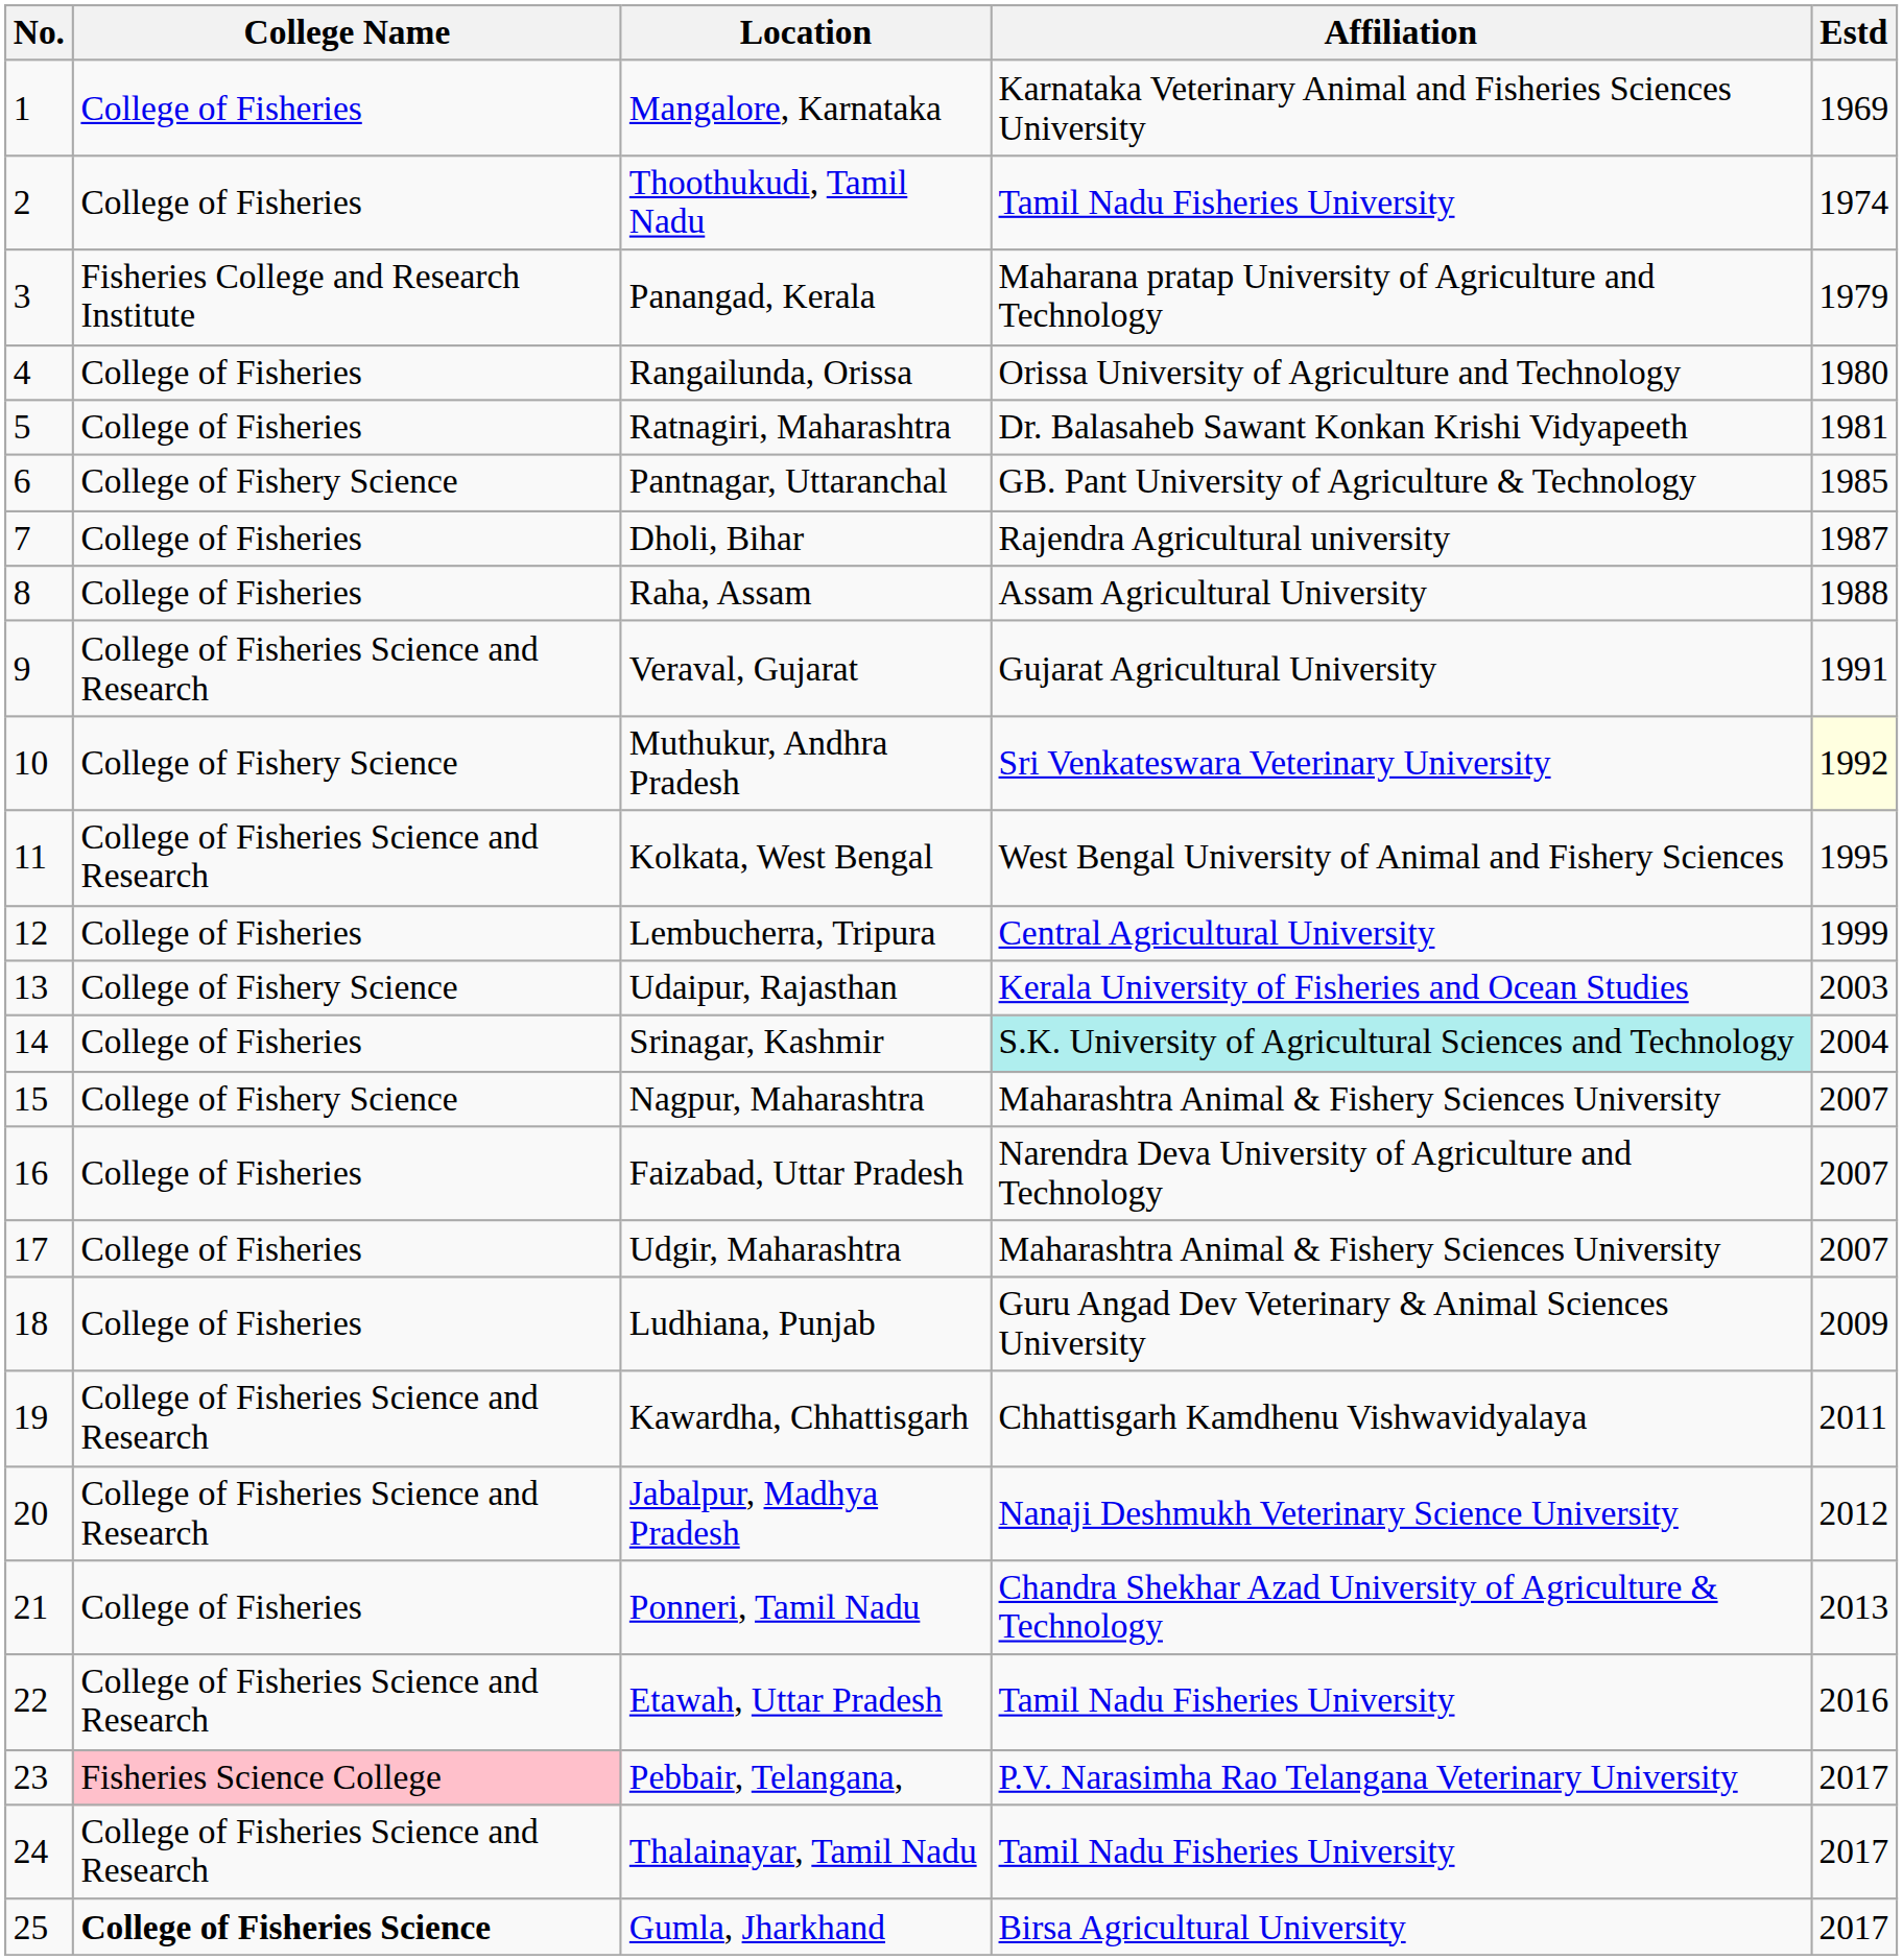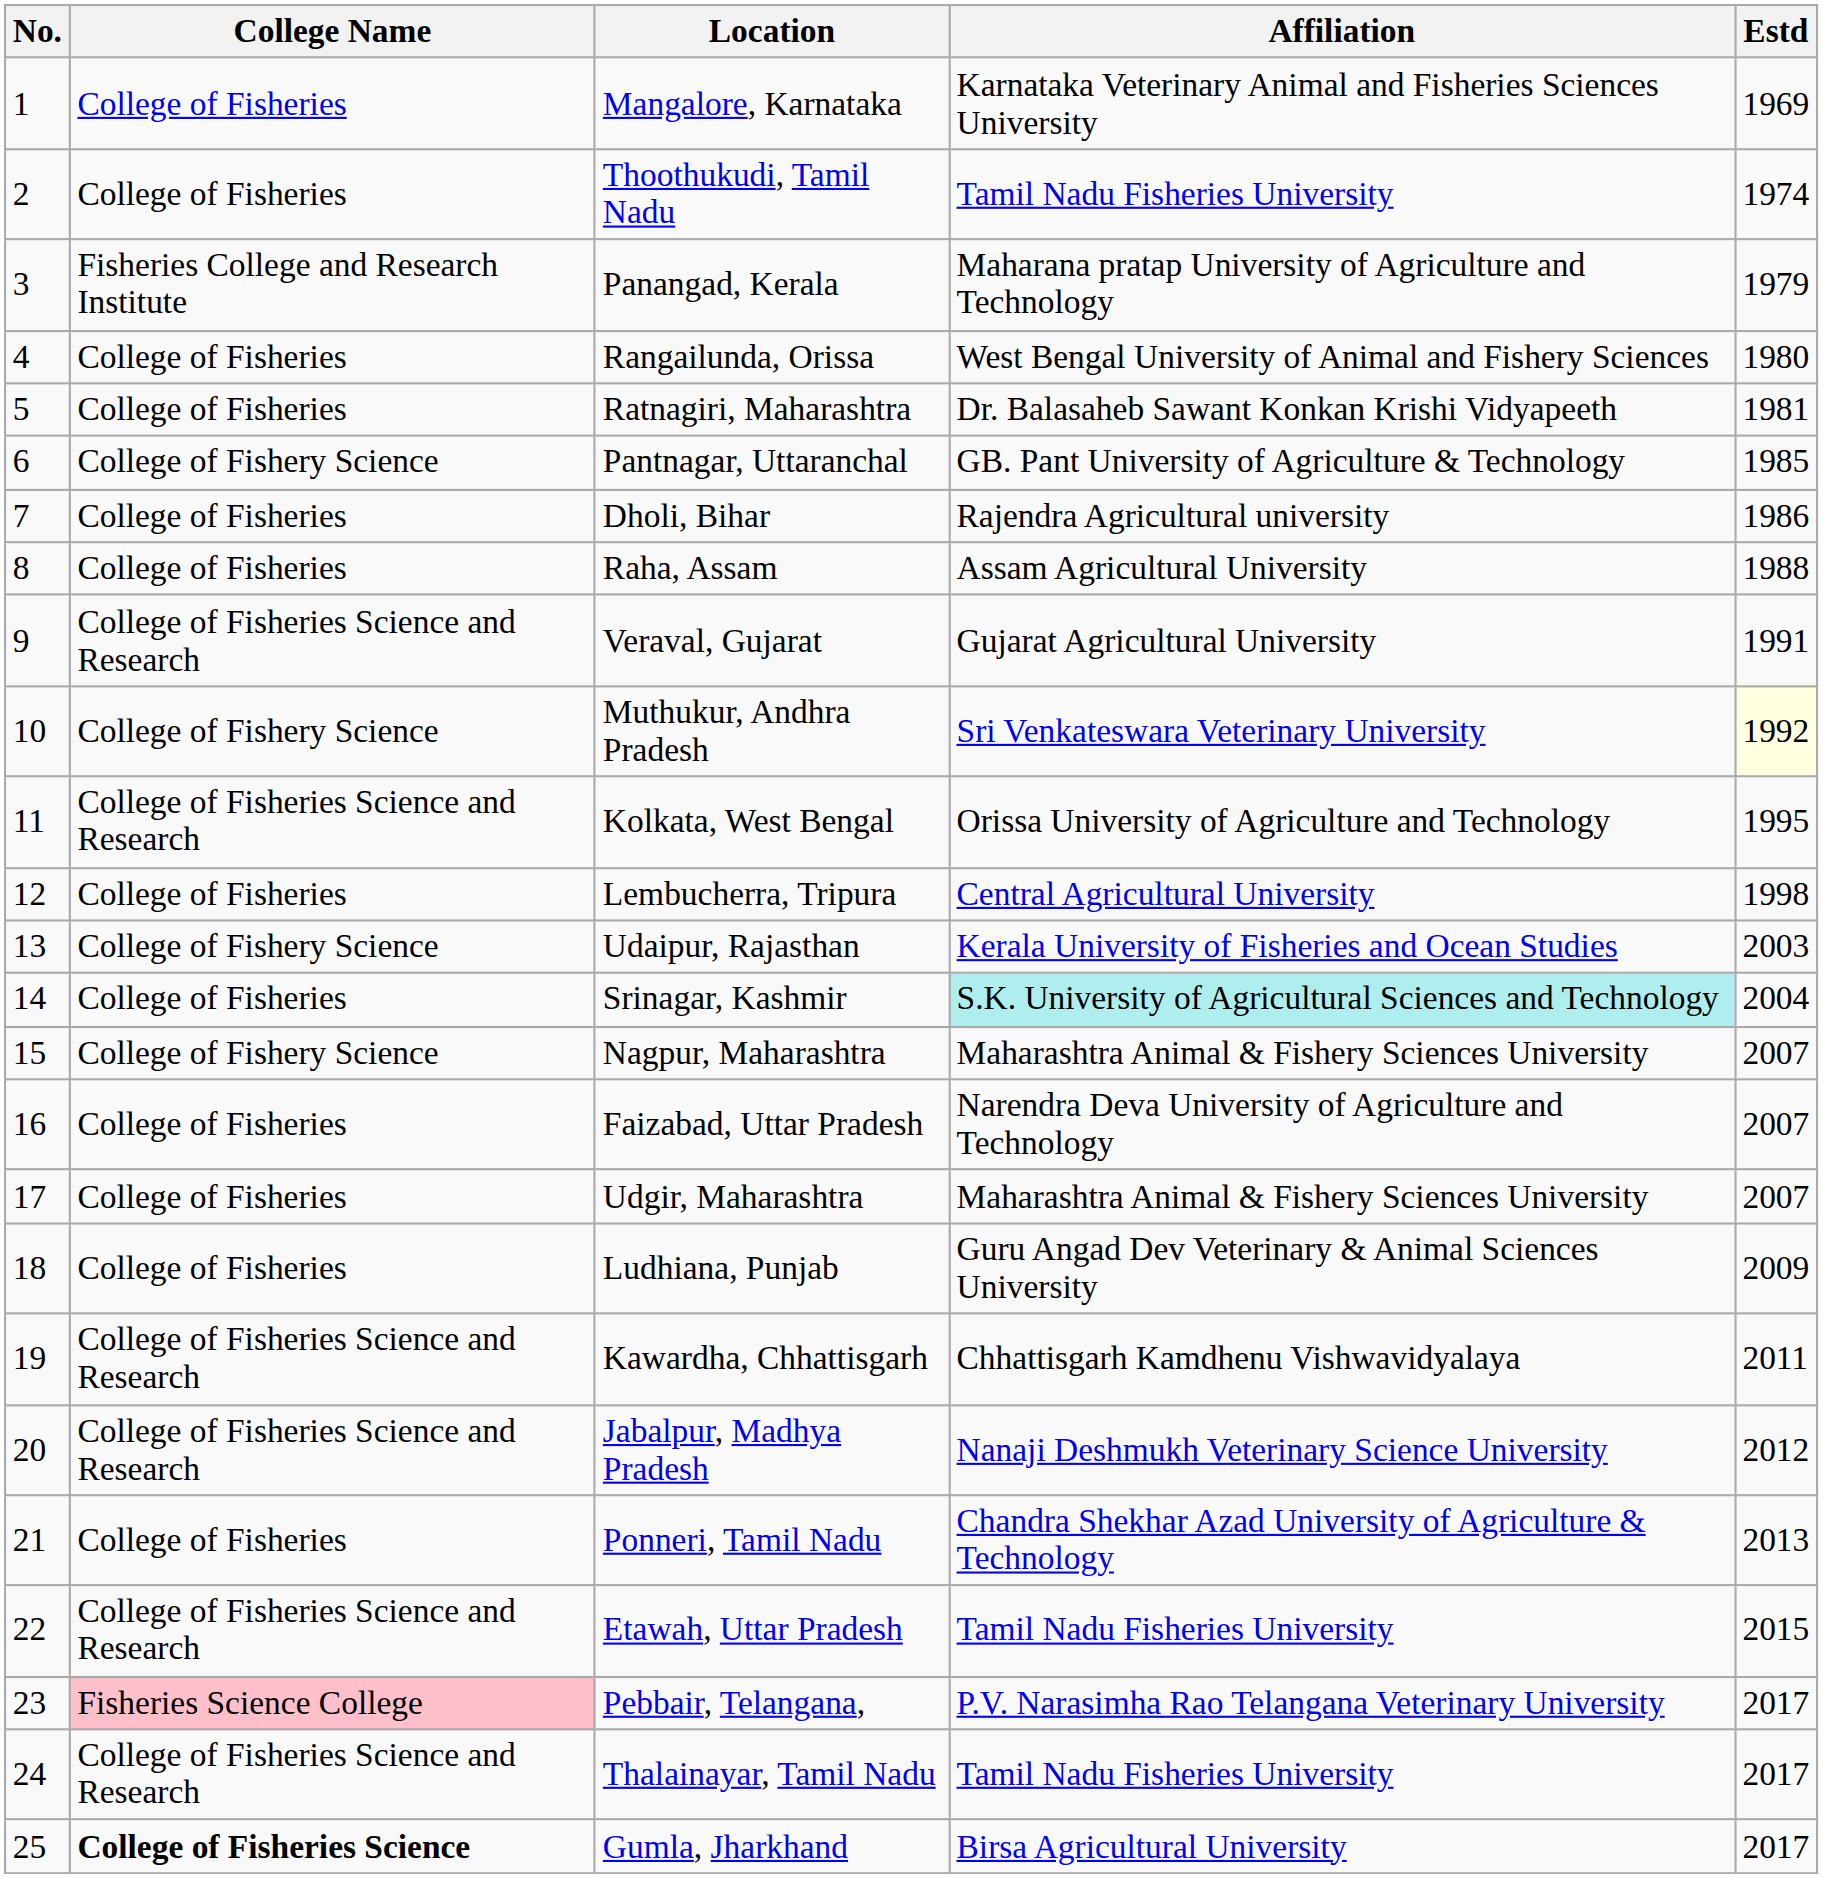Rangailunda, Orissa | Affiliation: Orissa University of Agriculture and Technology -> West Bengal University of Animal and Fishery Sciences
Dholi, Bihar | Estd: 1987 -> 1986
Kolkata, West Bengal | Affiliation: West Bengal University of Animal and Fishery Sciences -> Orissa University of Agriculture and Technology
Lembucherra, Tripura | Estd: 1999 -> 1998
Etawah, Uttar Pradesh | Estd: 2016 -> 2015
